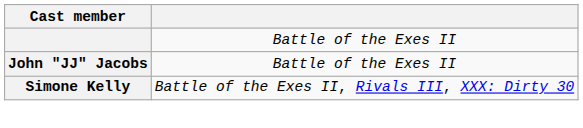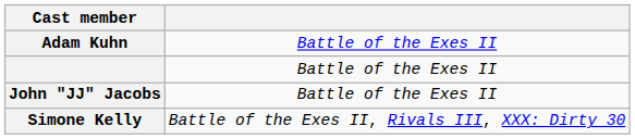+ row: Adam Kuhn | Battle of the Exes II
